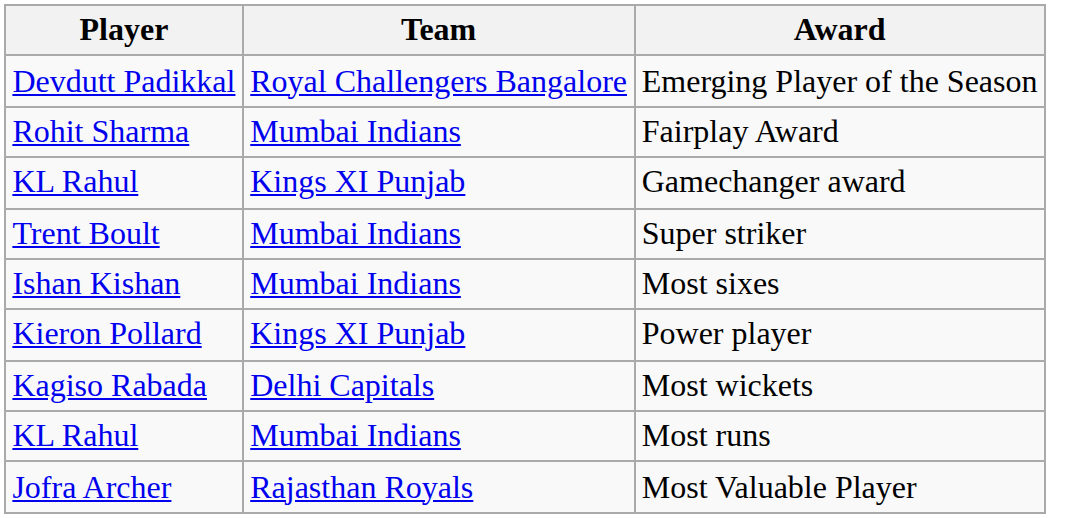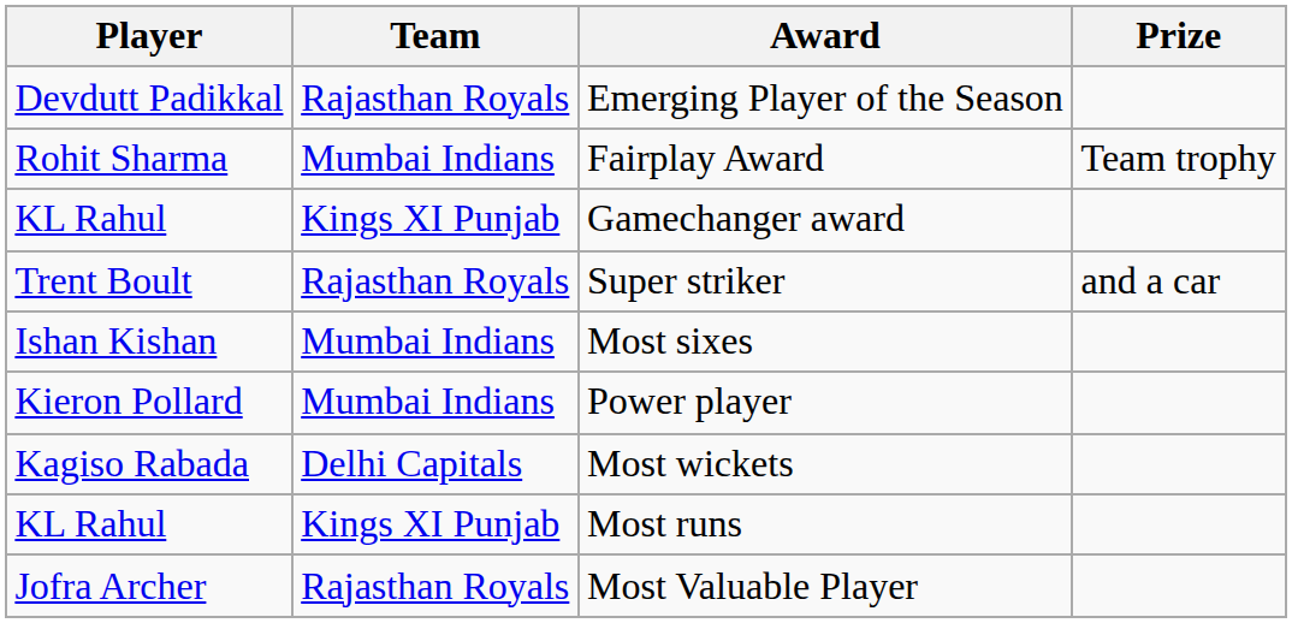+ column: Prize | Team trophy | and a car
Emerging Player of the Season | Team: Royal Challengers Bangalore -> Rajasthan Royals
Super striker | Team: Mumbai Indians -> Rajasthan Royals
Power player | Team: Kings XI Punjab -> Mumbai Indians
Most runs | Team: Mumbai Indians -> Kings XI Punjab
